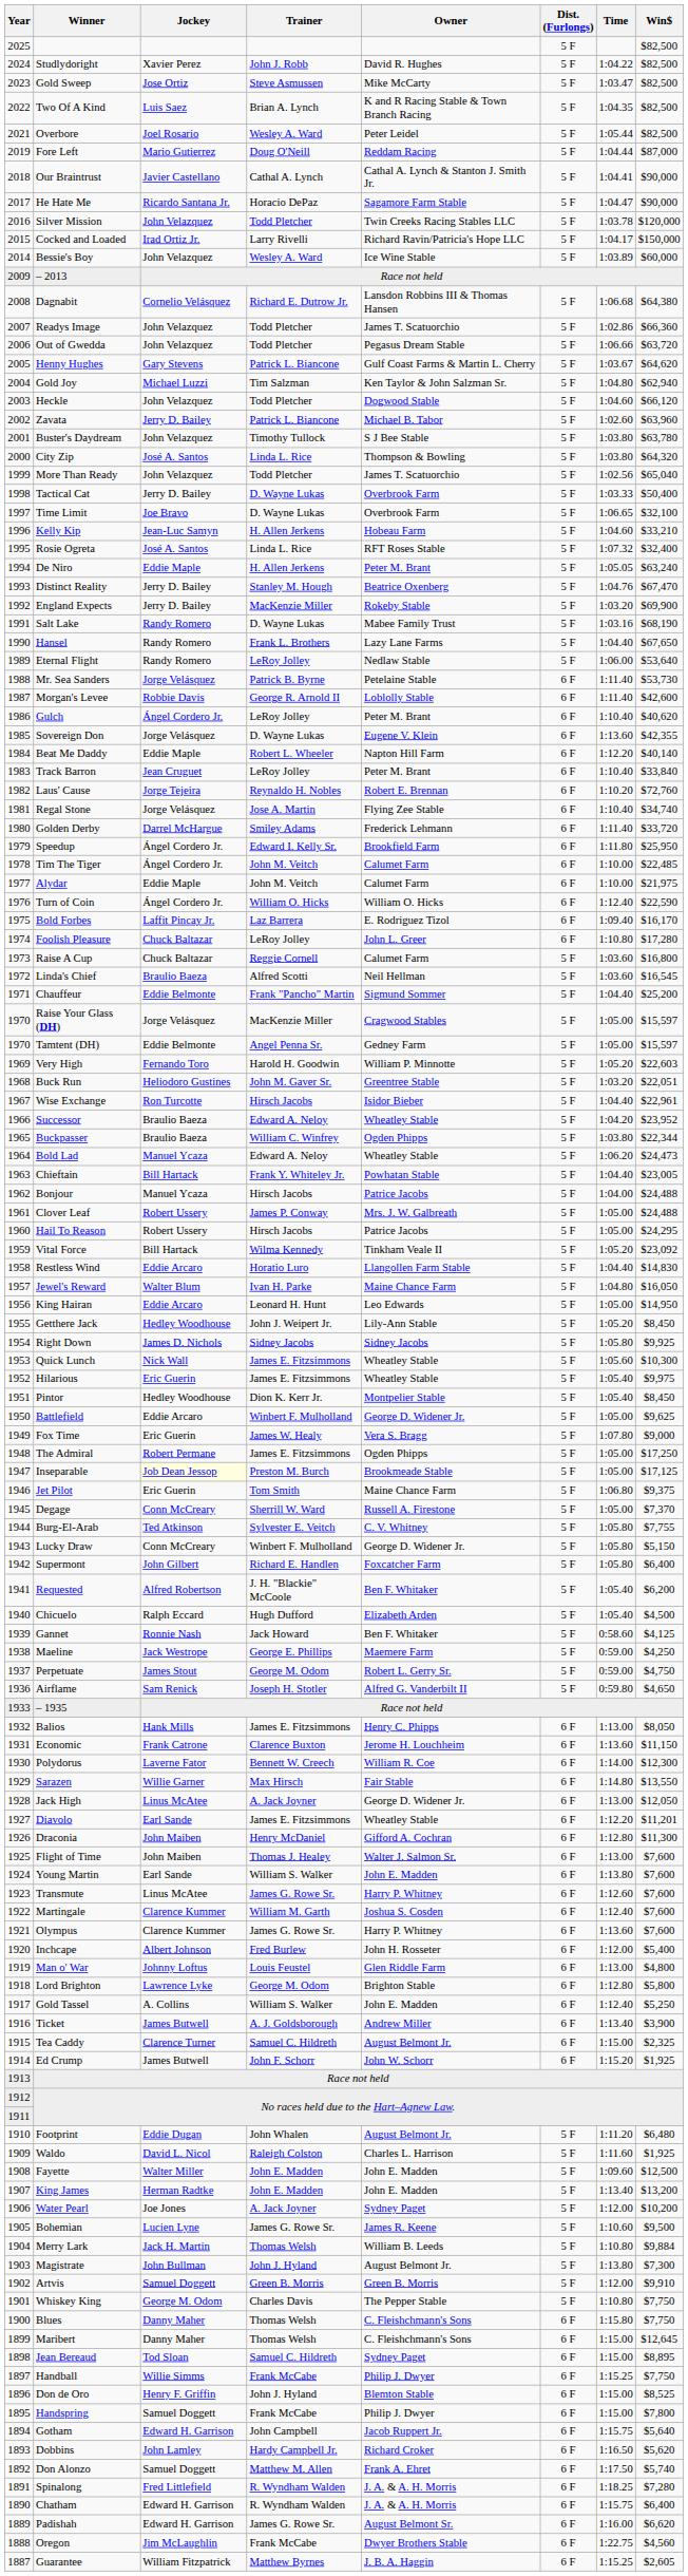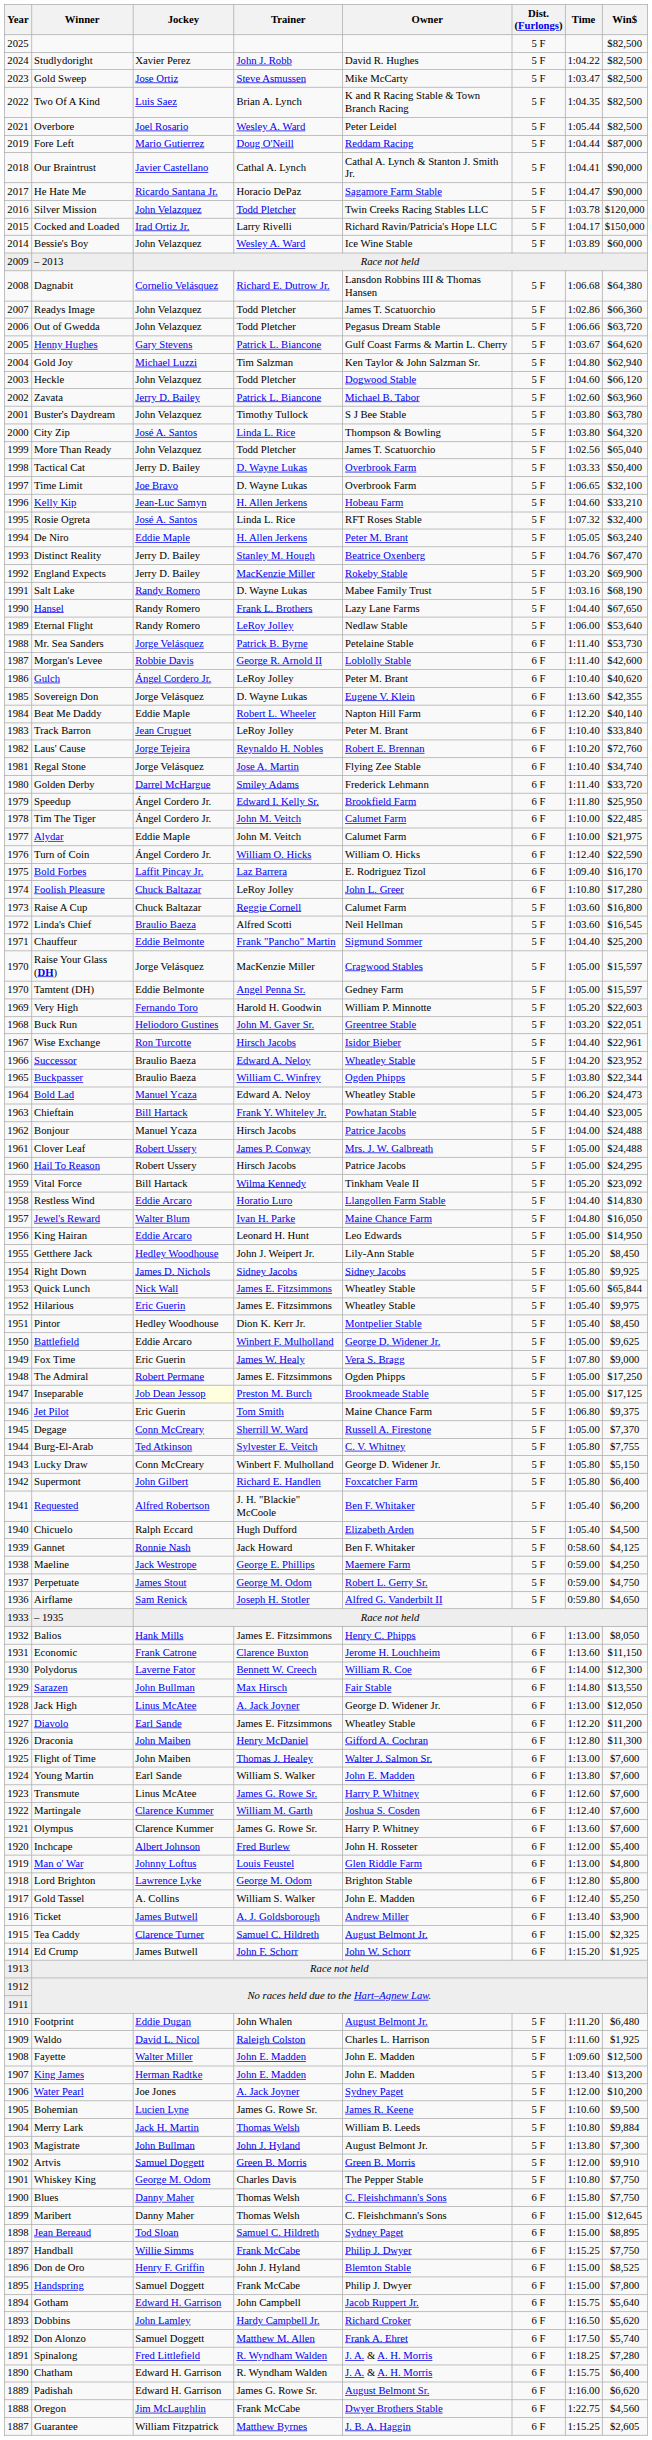Quick Lunch | Win$: $10,300 -> $65,844
Sarazen | Jockey: Willie Garner -> John Bullman
Diavolo | Win$: $11,201 -> $11,200
